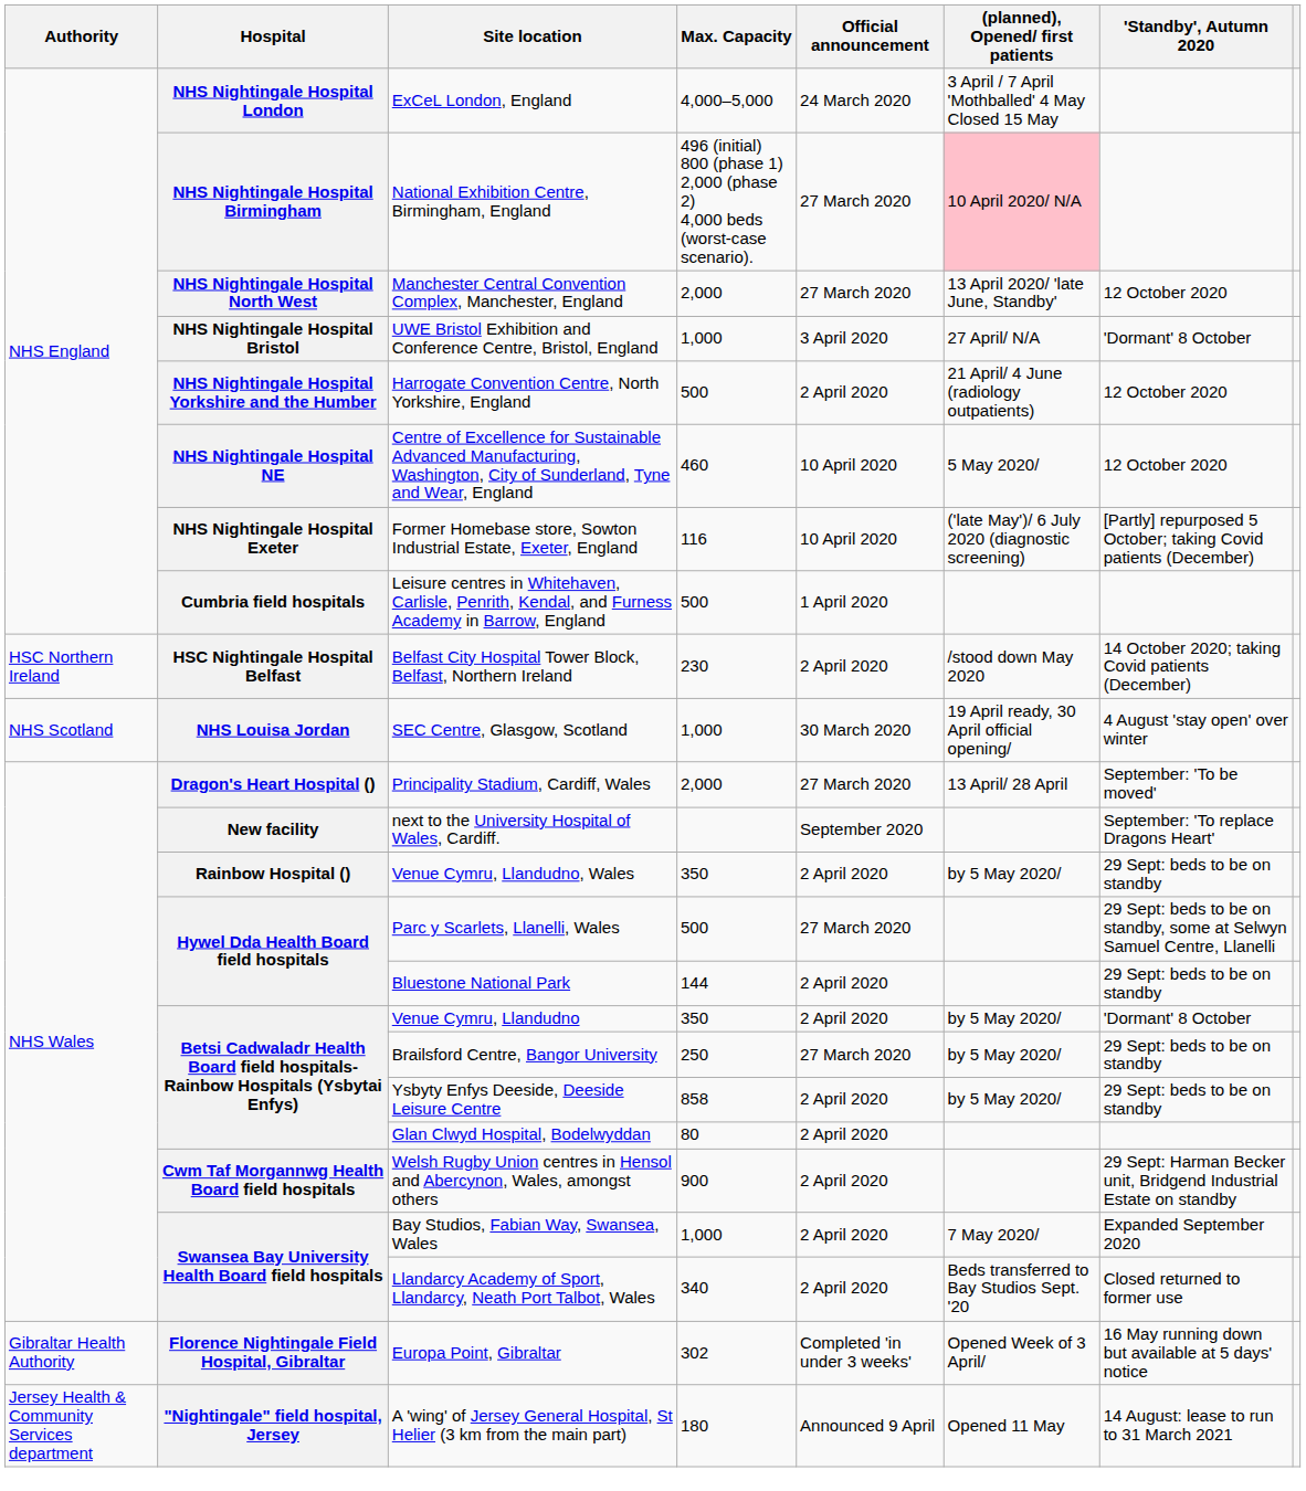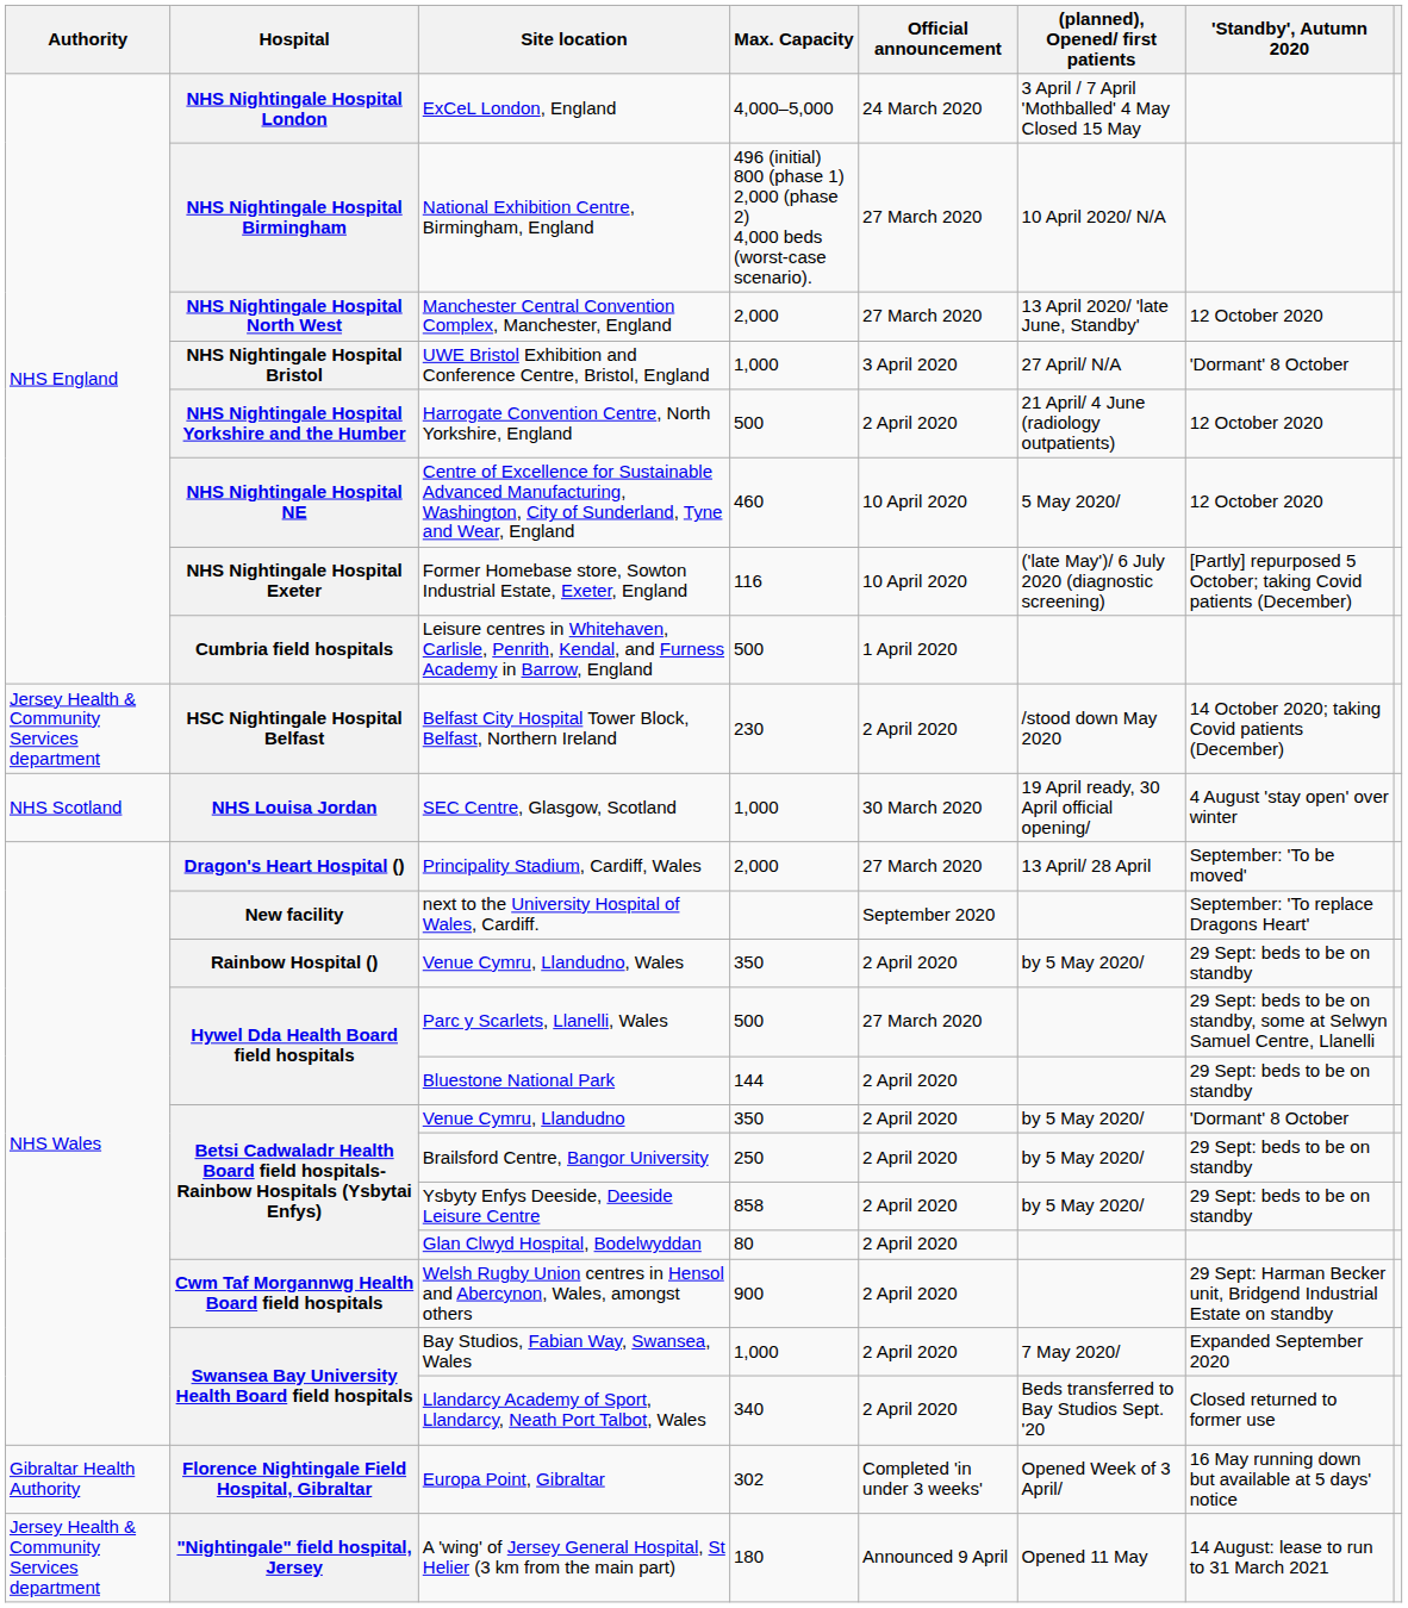National Exhibition Centre, Birmingham, England | (planned), Opened/ first patients: pink background -> no background
Belfast City Hospital Tower Block, Belfast, Northern Ireland | Authority: HSC Northern Ireland -> Jersey Health & Community Services department
Brailsford Centre, Bangor University | Official announcement: 27 March 2020 -> 2 April 2020
